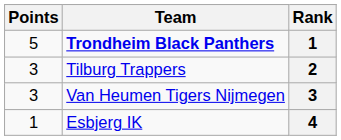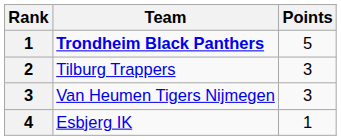columns swapped: Rank <-> Points
